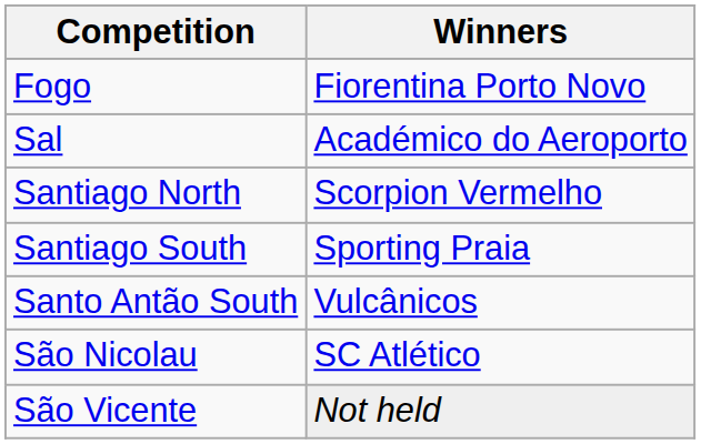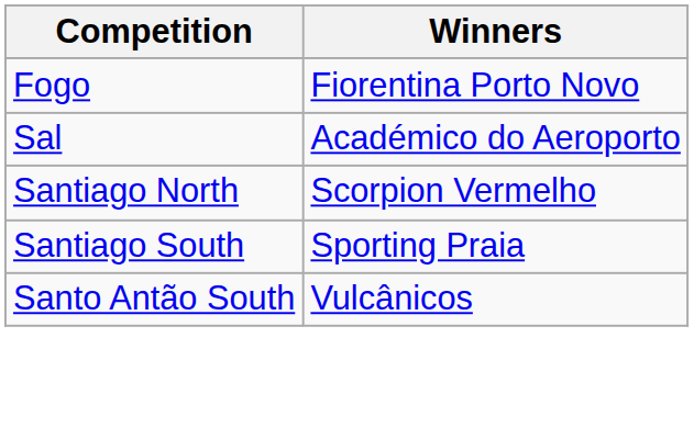- row: São Nicolau | SC Atlético
- row: São Vicente | Not held
